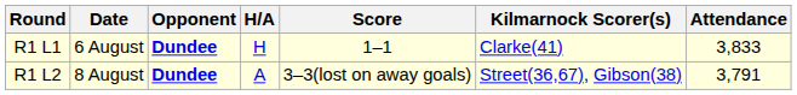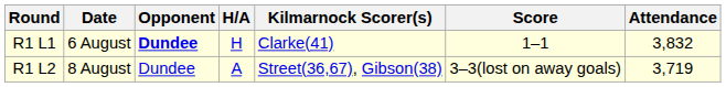columns swapped: Score <-> Kilmarnock Scorer(s)
R1 L1 | Attendance: 3,833 -> 3,832
R1 L2 | Opponent: bold -> normal
R1 L2 | Attendance: 3,791 -> 3,719
